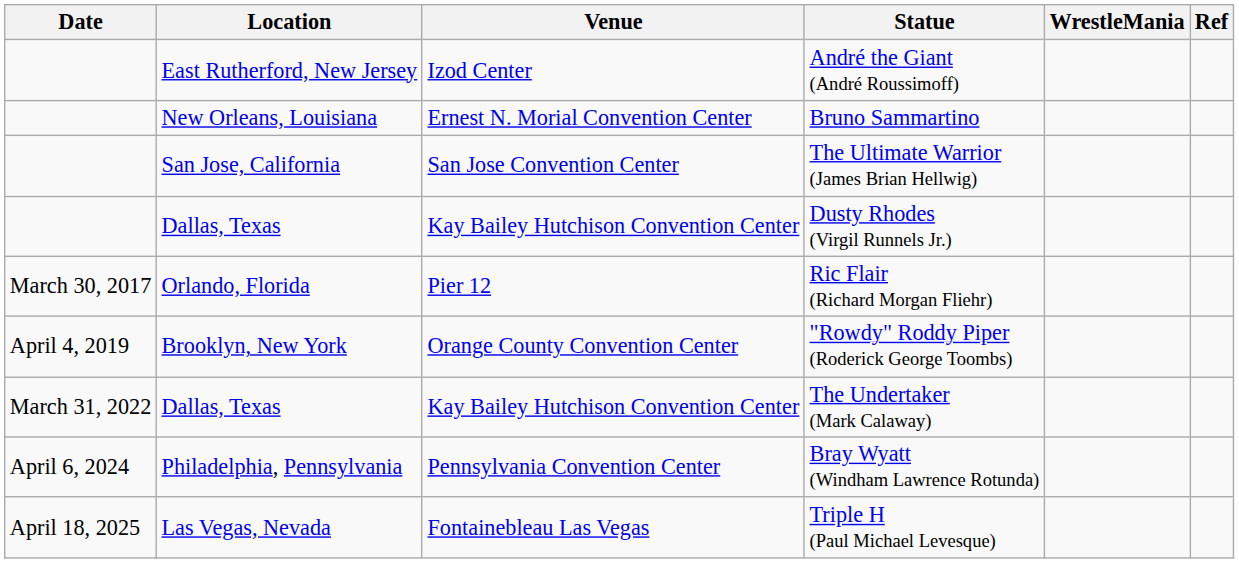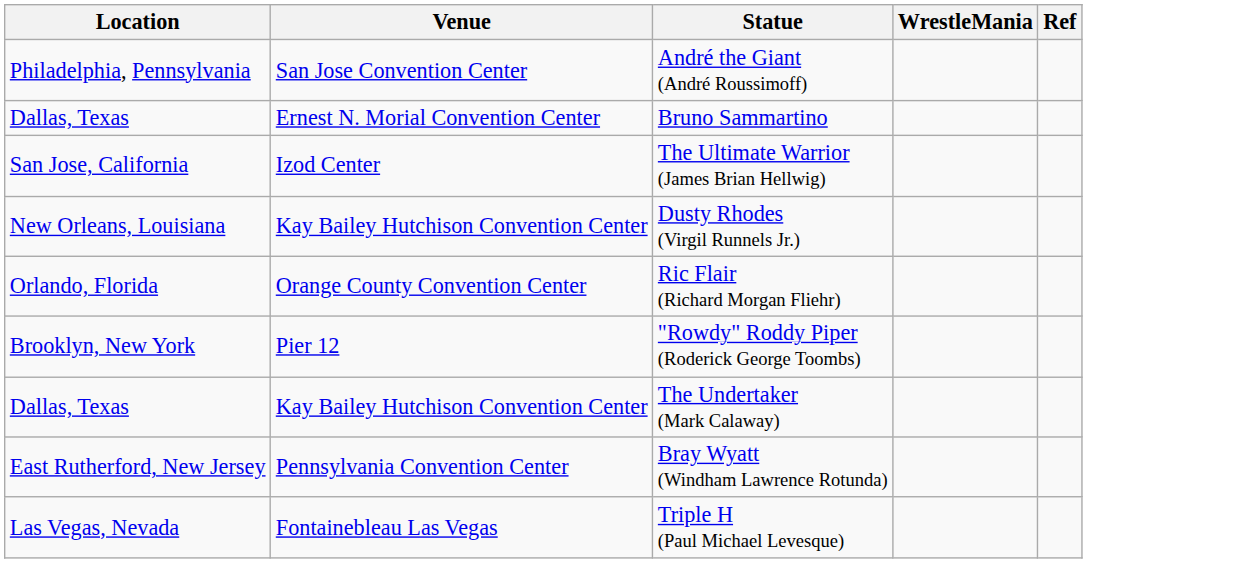- column: Date | March 30, 2017 | April 4, 2019 | March 31, 2022 | April 6, 2024 | April 18, 2025
André the Giant (André Roussimoff) | Location: East Rutherford, New Jersey -> Philadelphia, Pennsylvania
André the Giant (André Roussimoff) | Venue: Izod Center -> San Jose Convention Center
Bruno Sammartino | Location: New Orleans, Louisiana -> Dallas, Texas
The Ultimate Warrior (James Brian Hellwig) | Venue: San Jose Convention Center -> Izod Center
Dusty Rhodes (Virgil Runnels Jr.) | Location: Dallas, Texas -> New Orleans, Louisiana
Ric Flair (Richard Morgan Fliehr) | Venue: Pier 12 -> Orange County Convention Center
"Rowdy" Roddy Piper (Roderick George Toombs) | Venue: Orange County Convention Center -> Pier 12
Bray Wyatt (Windham Lawrence Rotunda) | Location: Philadelphia, Pennsylvania -> East Rutherford, New Jersey
